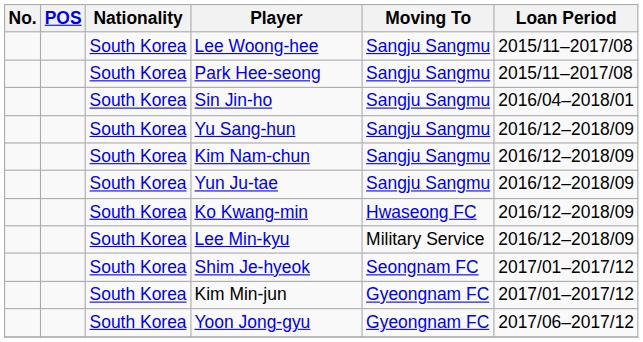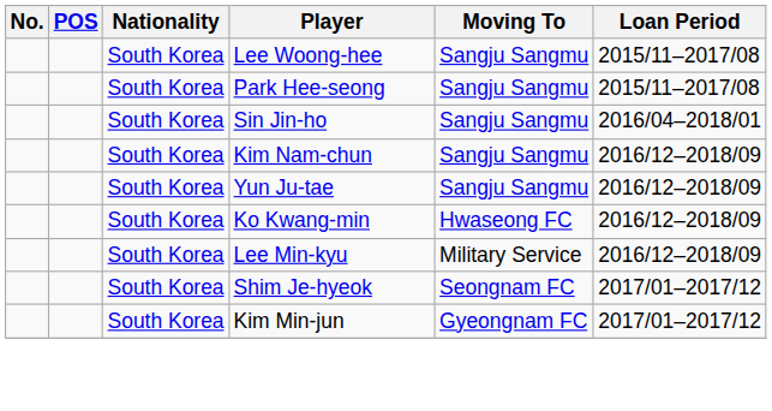- row: South Korea | Yu Sang-hun | Sangju Sangmu | 2016/12–2018/09
- row: South Korea | Yoon Jong-gyu | Gyeongnam FC | 2017/06–2017/12
